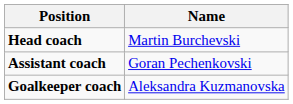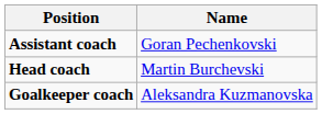rows swapped: Head coach <-> Assistant coach
